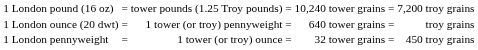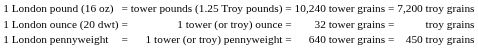1 London ounce (20 dwt) | column 3: 1 tower (or troy) pennyweight -> 1 tower (or troy) ounce
1 London ounce (20 dwt) | column 5: 640 tower grains -> 32 tower grains
1 London pennyweight | column 3: 1 tower (or troy) ounce -> 1 tower (or troy) pennyweight
1 London pennyweight | column 5: 32 tower grains -> 640 tower grains
